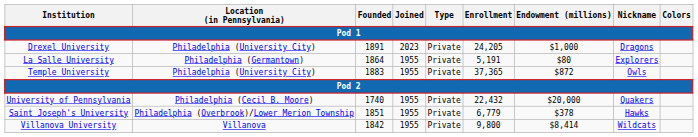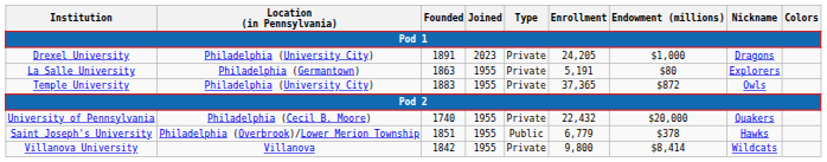La Salle University | Founded: 1864 -> 1863
Saint Joseph's University | Type: Private -> Public
